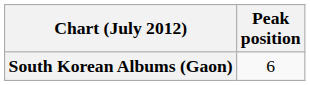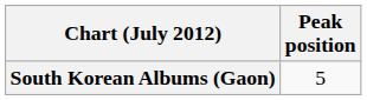South Korean Albums (Gaon) | Peak position: 6 -> 5
